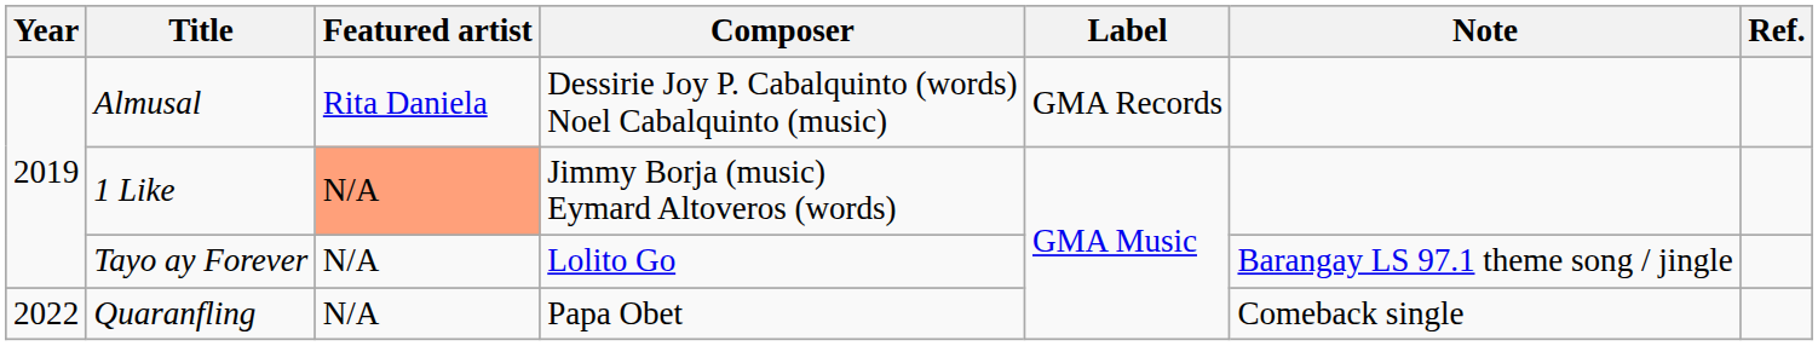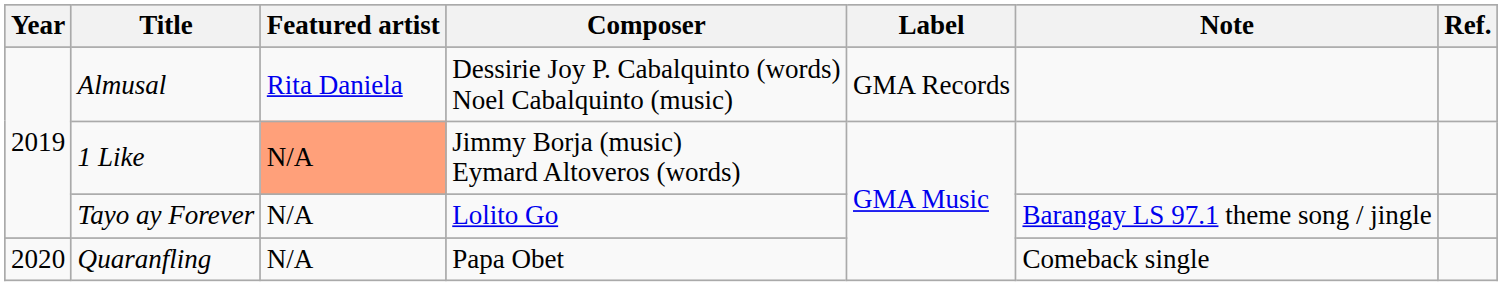Quaranfling | Year: 2022 -> 2020
